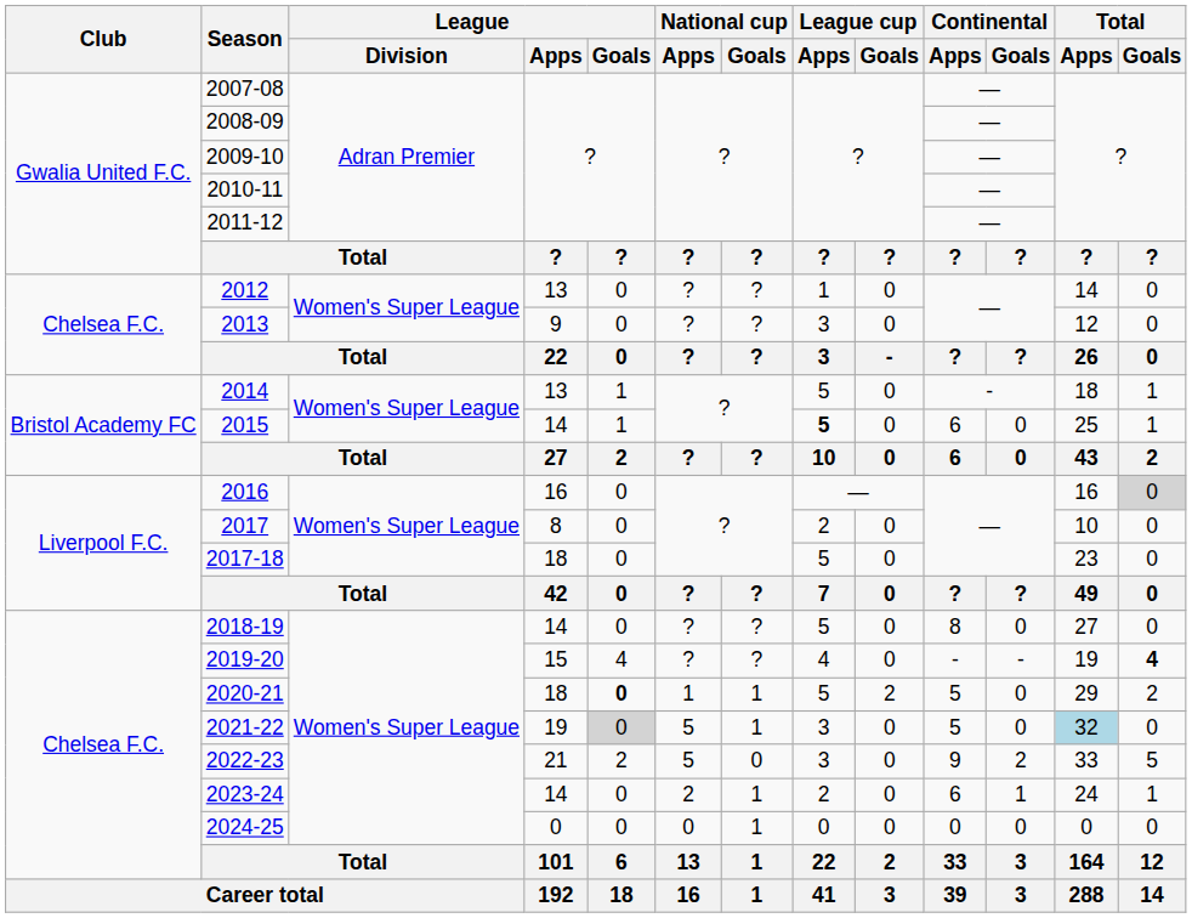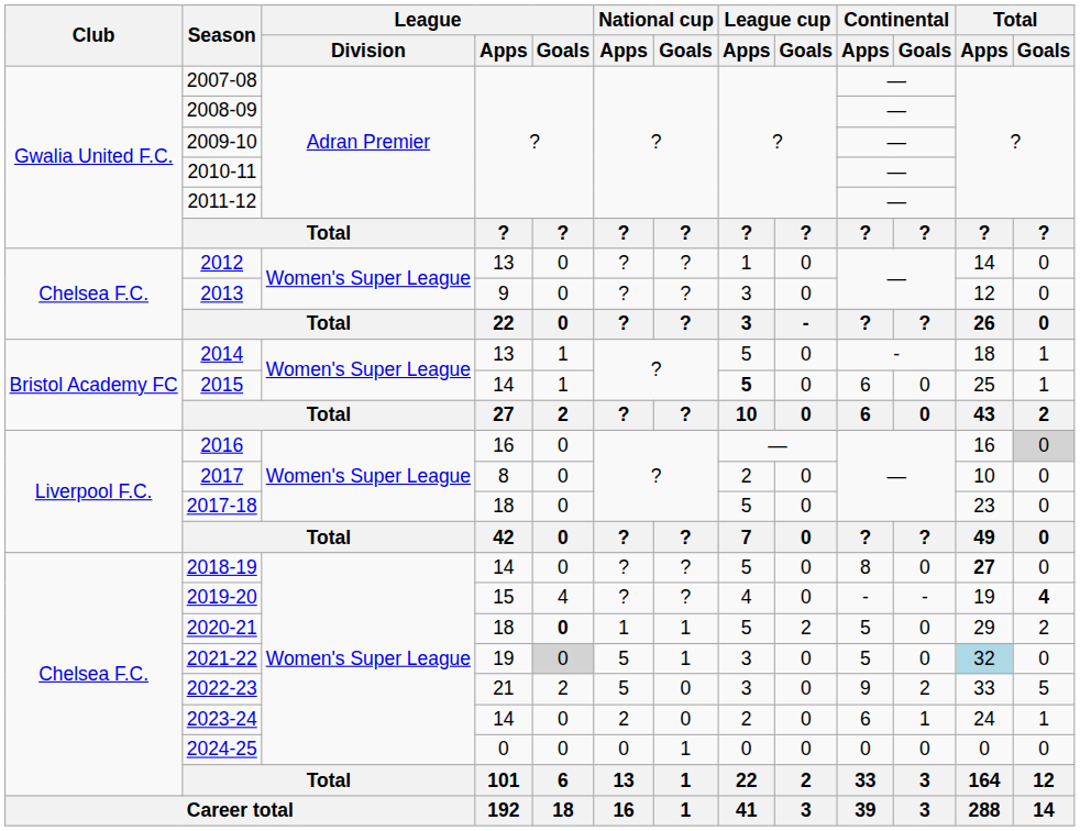2018-19 | Total / Apps: normal -> bold
2023-24 | National cup / Goals: 1 -> 0
